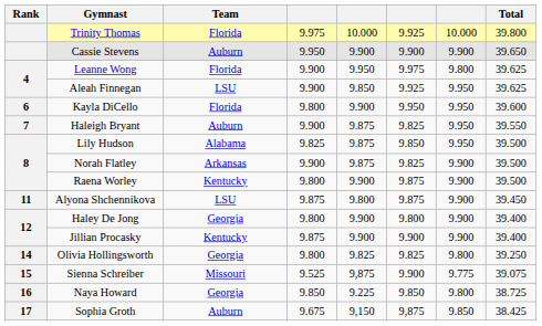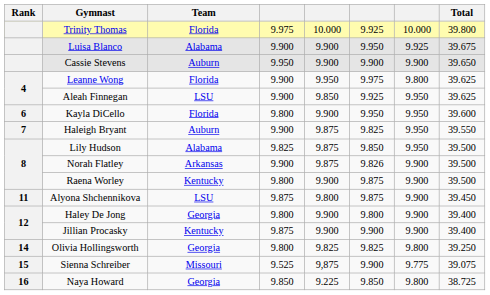+ row: Luisa Blanco | Alabama | 9.900 | 9.900 | 9.950 | 9.925 | 39.675
Norah Flatley | column 6: 9.825 -> 9.826
- row: 17 | Sophia Groth | Auburn | 9.675 | 9,150 | 9,875 | 9.850 | 38.425
